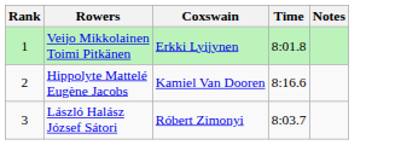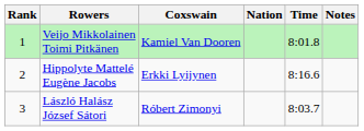+ column: Nation
Veijo Mikkolainen Toimi Pitkänen | Coxswain: Erkki Lyijynen -> Kamiel Van Dooren
Hippolyte Mattelé Eugène Jacobs | Coxswain: Kamiel Van Dooren -> Erkki Lyijynen
